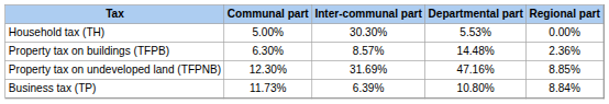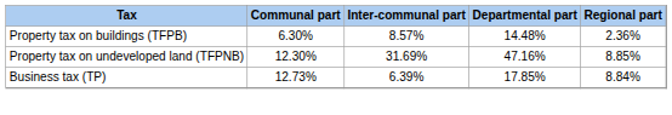- row: Household tax (TH) | 5.00% | 30.30% | 5.53% | 0.00%
Business tax (TP) | Communal part: 11.73% -> 12.73%
Business tax (TP) | Departmental part: 10.80% -> 17.85%
